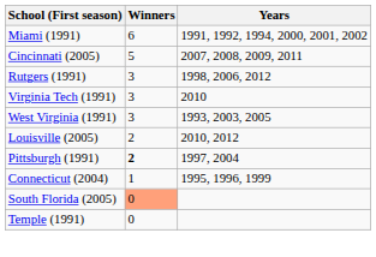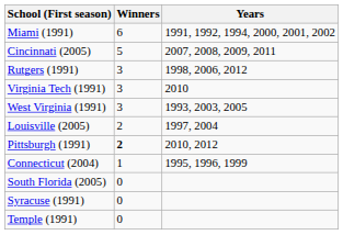Louisville (2005) | Years: 2010, 2012 -> 1997, 2004
Pittsburgh (1991) | Years: 1997, 2004 -> 2010, 2012
South Florida (2005) | Winners: lightsalmon background -> no background
+ row: Syracuse (1991) | 0
